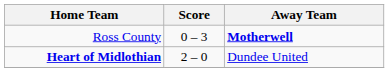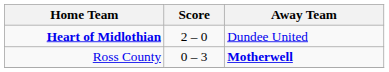rows swapped: Ross County <-> Heart of Midlothian
